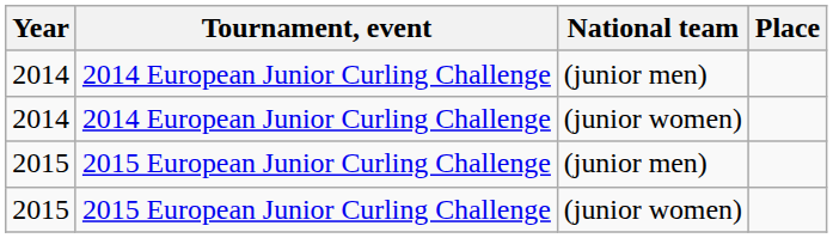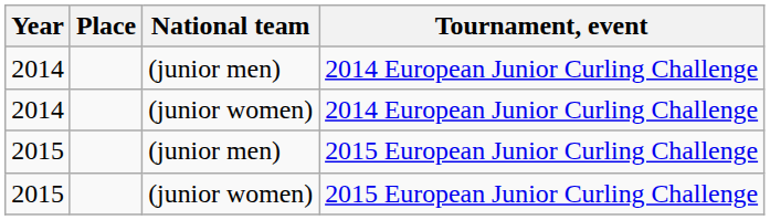columns swapped: Tournament, event <-> Place
